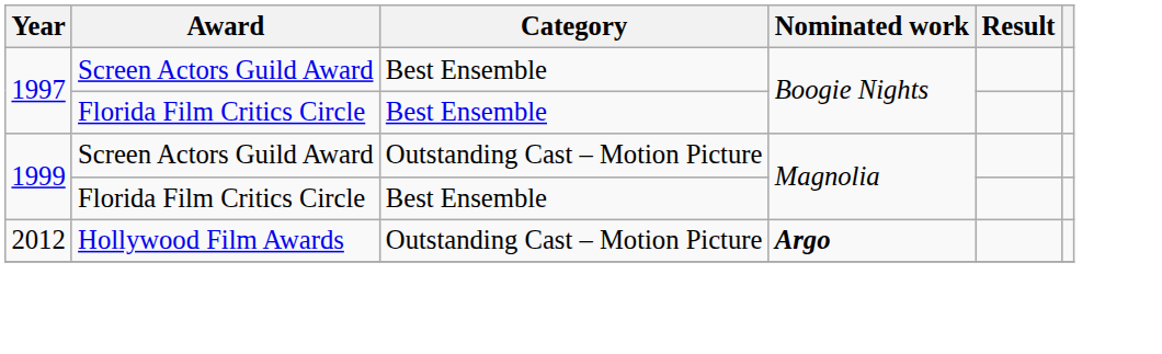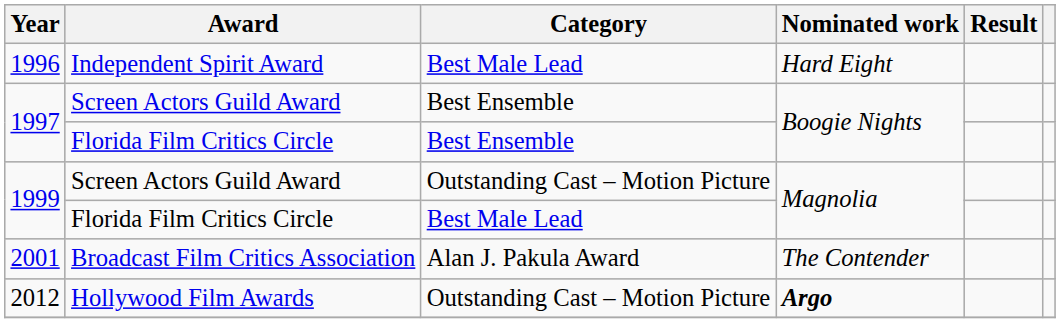+ row: 1996 | Independent Spirit Award | Best Male Lead | Hard Eight
1999 / Florida Film Critics Circle | Category: Best Ensemble -> Best Male Lead
+ row: 2001 | Broadcast Film Critics Association | Alan J. Pakula Award | The Contender
